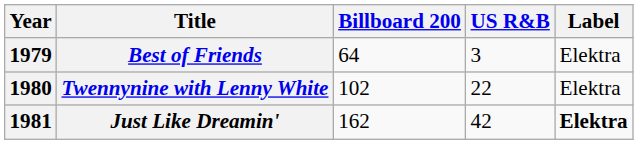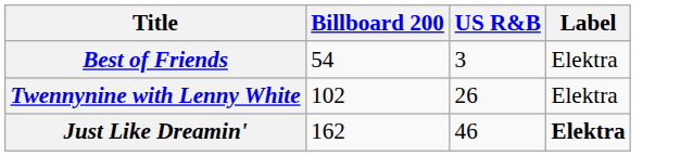- column: Year | 1979 | 1980 | 1981
Best of Friends | Billboard 200: 64 -> 54
Twennynine with Lenny White | US R&B: 22 -> 26
Just Like Dreamin' | US R&B: 42 -> 46
